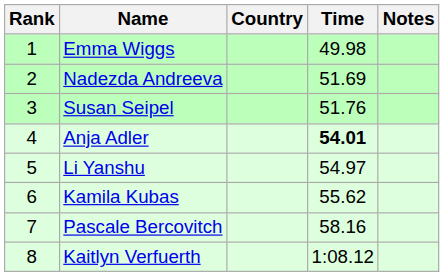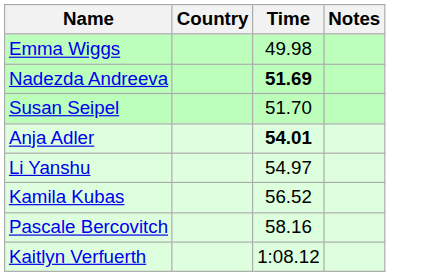- column: Rank | 1 | 2 | 3 | 4 | 5 | 6 | 7 | 8
Nadezda Andreeva | Time: normal -> bold
Susan Seipel | Time: 51.76 -> 51.70
Kamila Kubas | Time: 55.62 -> 56.52
